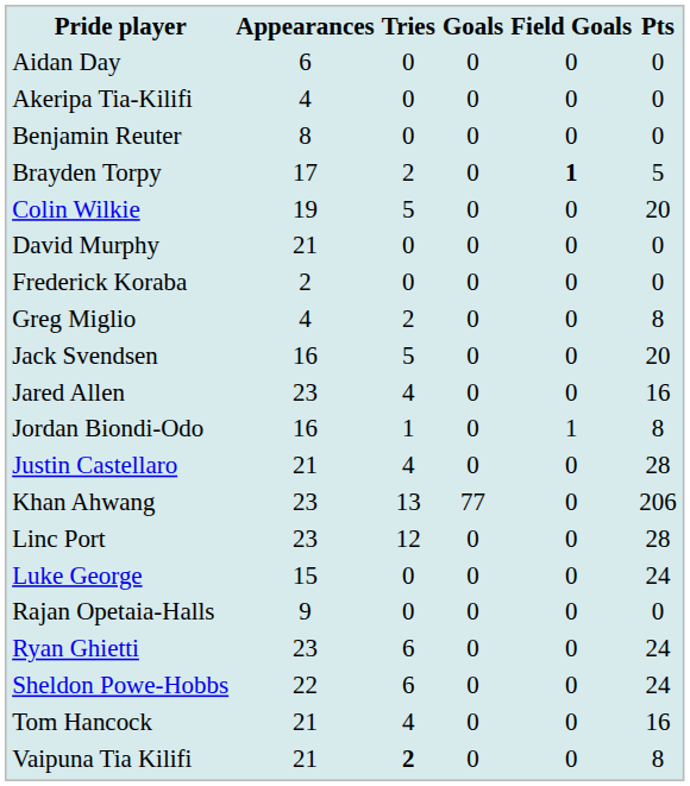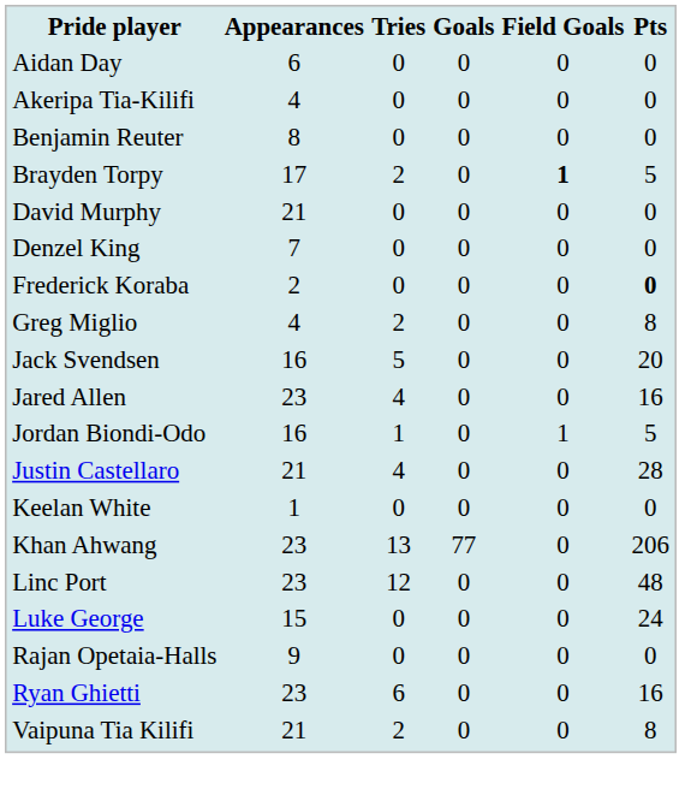- row: Colin Wilkie | 19 | 5 | 0 | 0 | 20
+ row: Denzel King | 7 | 0 | 0 | 0 | 0
Frederick Koraba | Pts: normal -> bold
Jordan Biondi-Odo | Pts: 8 -> 5
+ row: Keelan White | 1 | 0 | 0 | 0 | 0
Linc Port | Pts: 28 -> 48
Ryan Ghietti | Pts: 24 -> 16
- row: Sheldon Powe-Hobbs | 22 | 6 | 0 | 0 | 24
- row: Tom Hancock | 21 | 4 | 0 | 0 | 16
Vaipuna Tia Kilifi | Tries: bold -> normal
